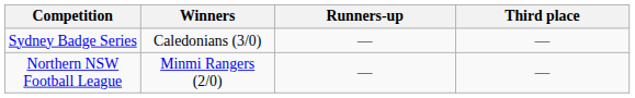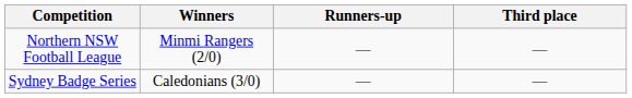rows swapped: Northern NSW Football League <-> Sydney Badge Series
